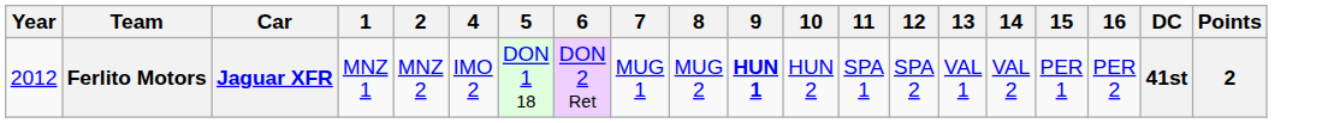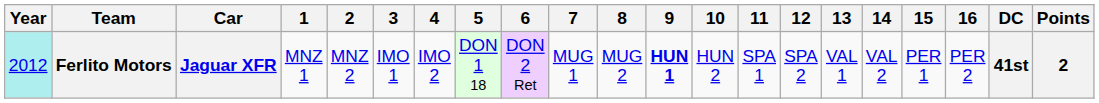+ column: 3 | IMO 1
Ferlito Motors | Year: no background -> paleturquoise background
